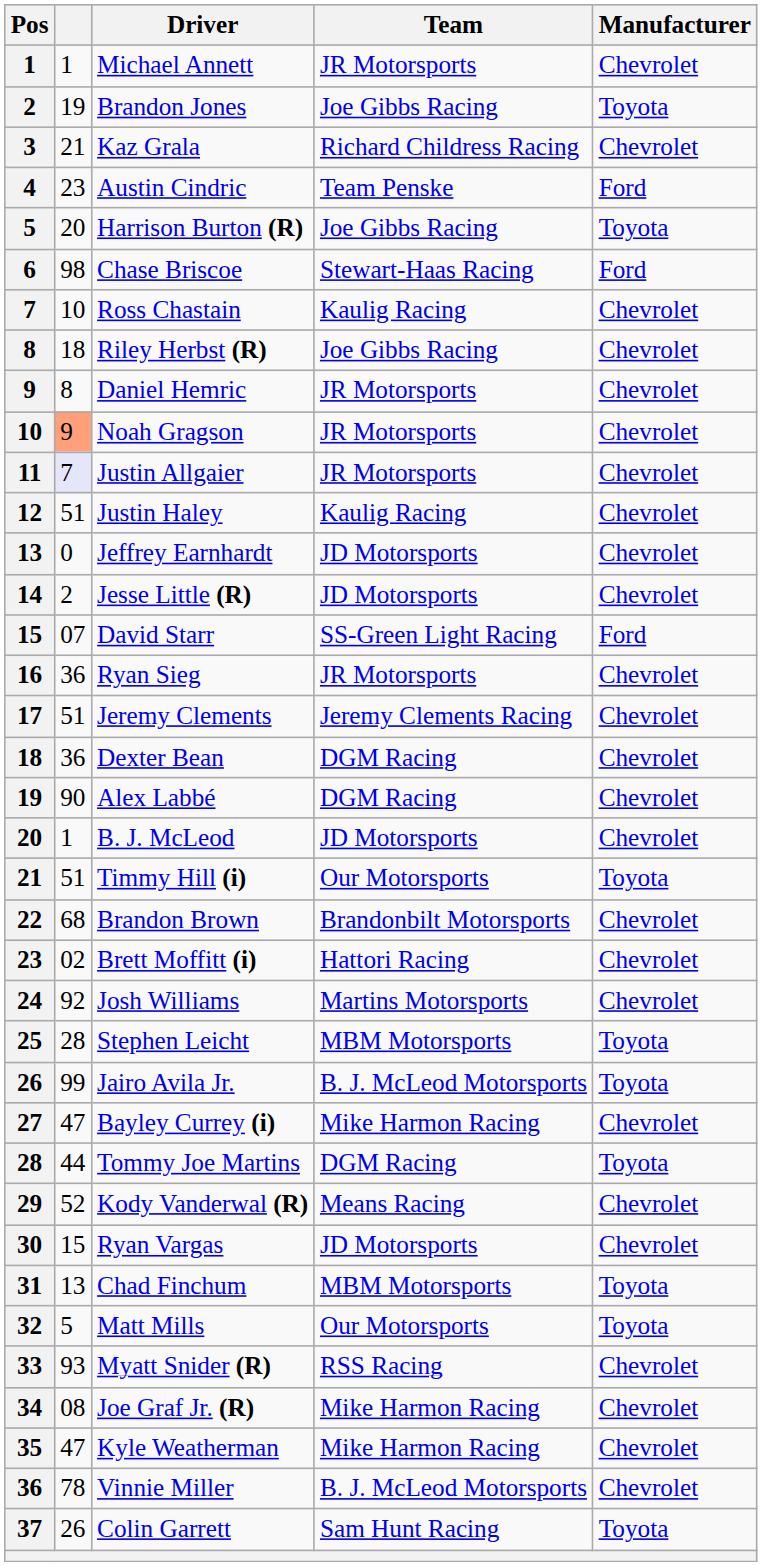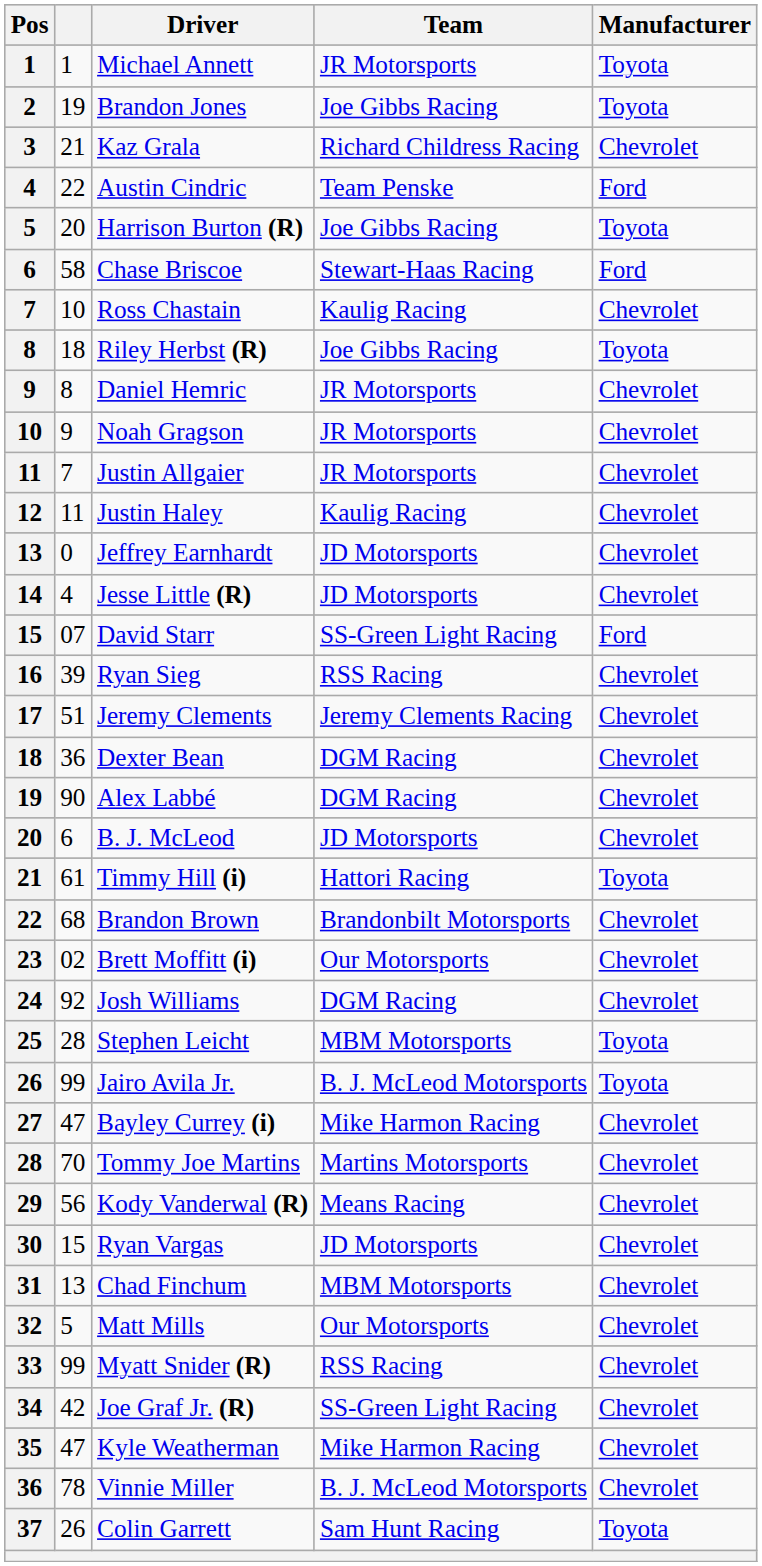Michael Annett | Manufacturer: Chevrolet -> Toyota
Austin Cindric | column 2: 23 -> 22
Chase Briscoe | column 2: 98 -> 58
Riley Herbst (R) | Manufacturer: Chevrolet -> Toyota
Noah Gragson | column 2: lightsalmon background -> no background
Justin Allgaier | column 2: lavender background -> no background
Justin Haley | column 2: 51 -> 11
Jesse Little (R) | column 2: 2 -> 4
Ryan Sieg | column 2: 36 -> 39
Ryan Sieg | Team: JR Motorsports -> RSS Racing
B. J. McLeod | column 2: 1 -> 6
Timmy Hill (i) | column 2: 51 -> 61
Timmy Hill (i) | Team: Our Motorsports -> Hattori Racing
Brett Moffitt (i) | Team: Hattori Racing -> Our Motorsports
Josh Williams | Team: Martins Motorsports -> DGM Racing
Tommy Joe Martins | column 2: 44 -> 70
Tommy Joe Martins | Team: DGM Racing -> Martins Motorsports
Tommy Joe Martins | Manufacturer: Toyota -> Chevrolet
Kody Vanderwal (R) | column 2: 52 -> 56
Chad Finchum | Manufacturer: Toyota -> Chevrolet
Matt Mills | Manufacturer: Toyota -> Chevrolet
Myatt Snider (R) | column 2: 93 -> 99
Joe Graf Jr. (R) | column 2: 08 -> 42
Joe Graf Jr. (R) | Team: Mike Harmon Racing -> SS-Green Light Racing
